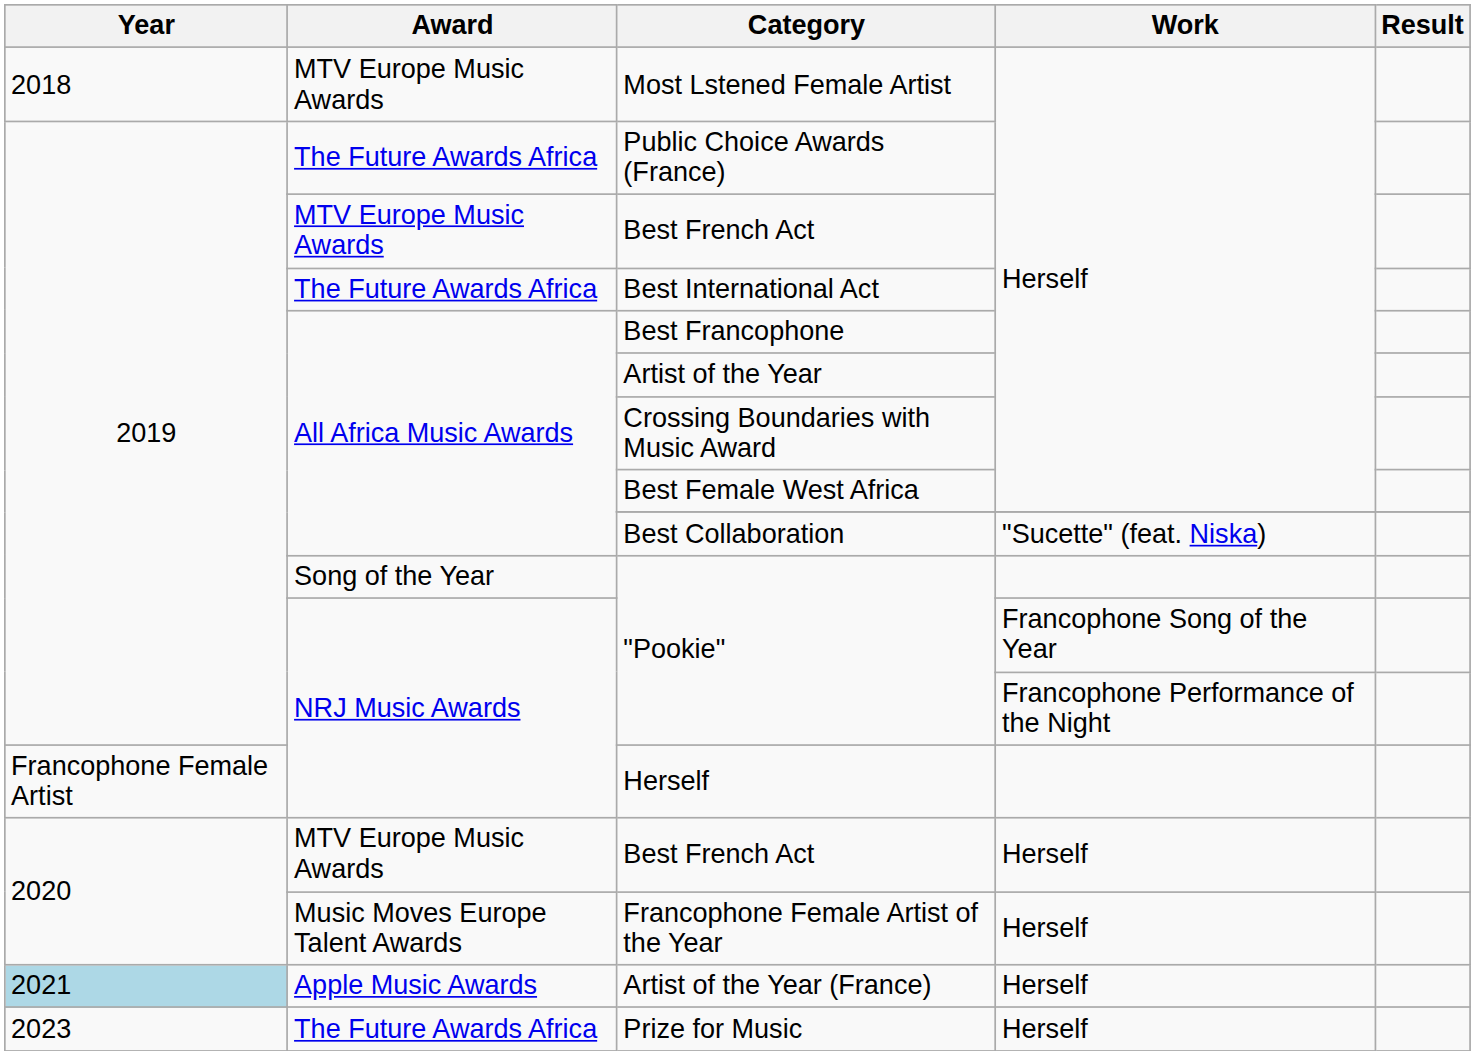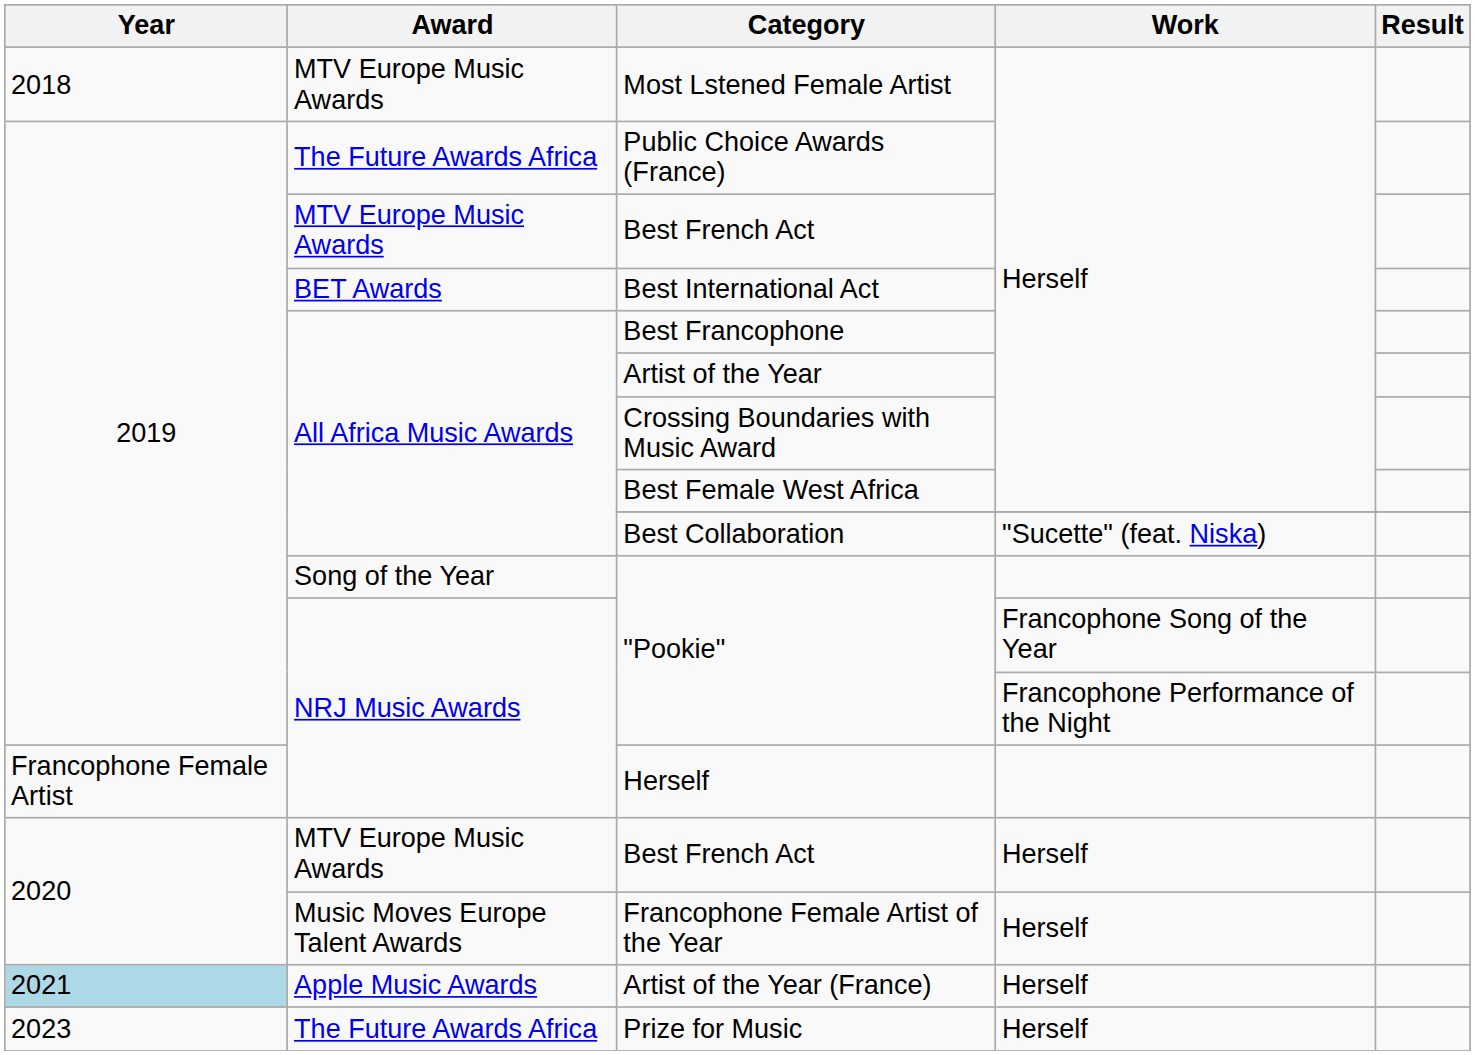Best International Act | Award: The Future Awards Africa -> BET Awards
